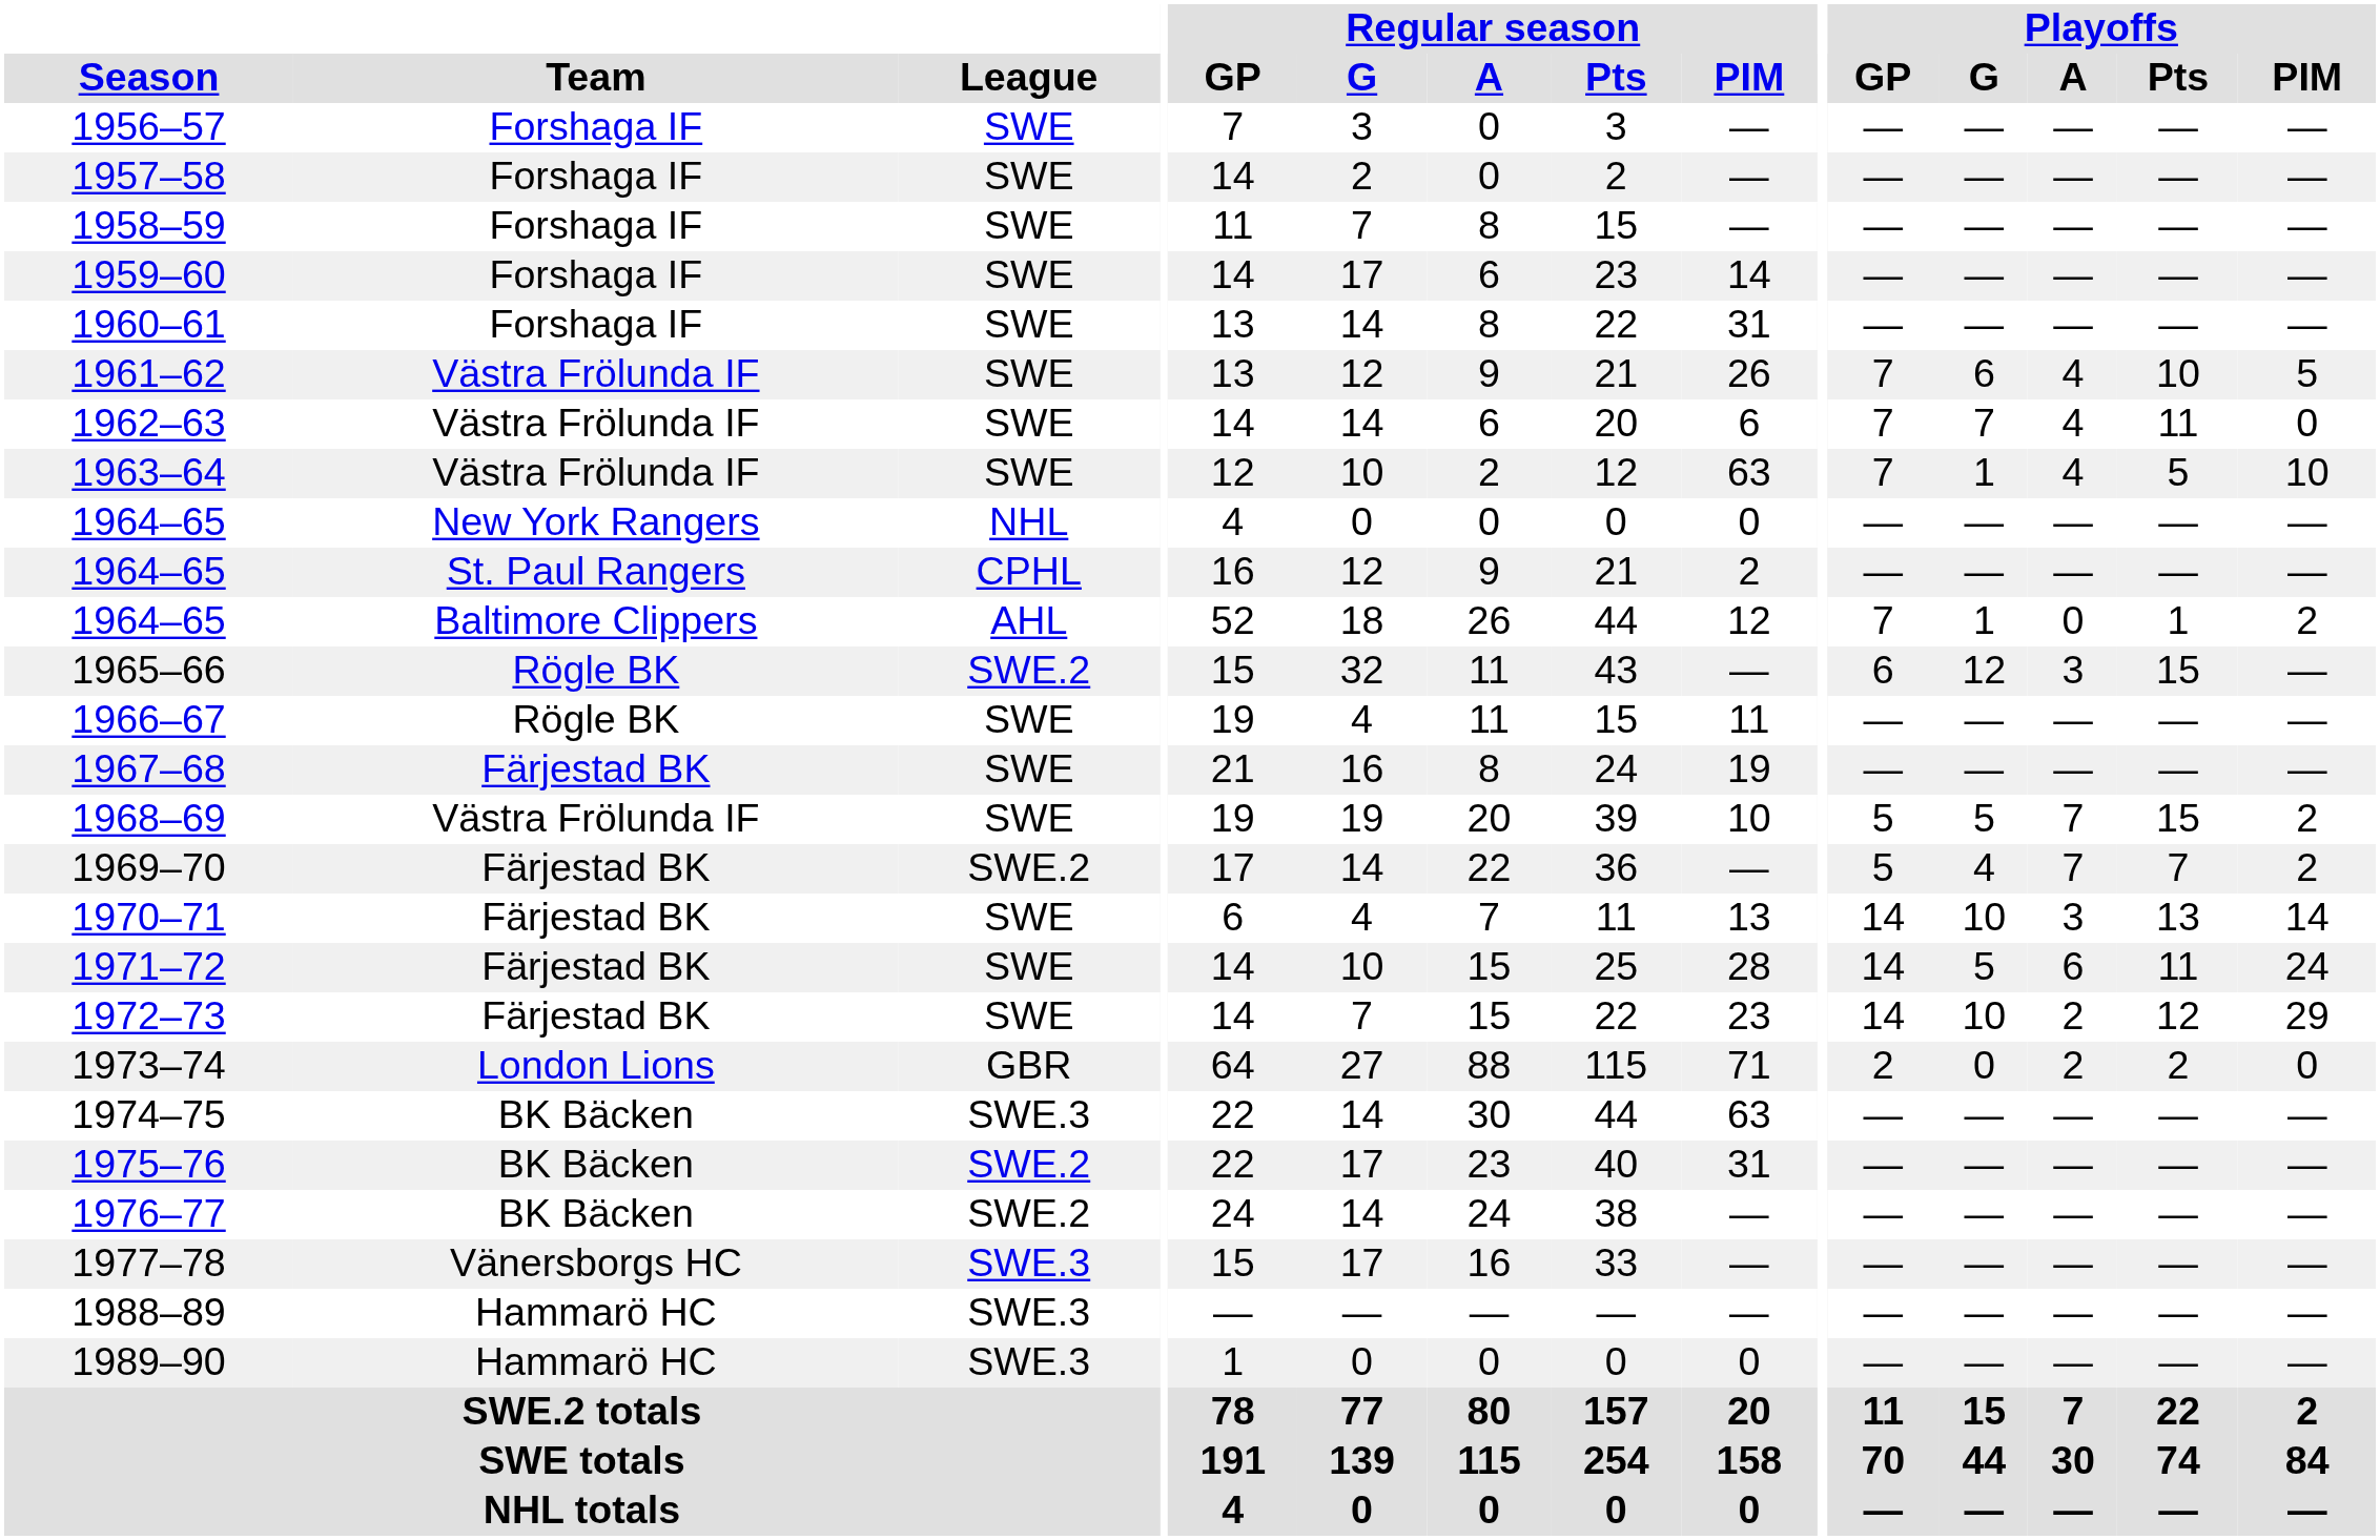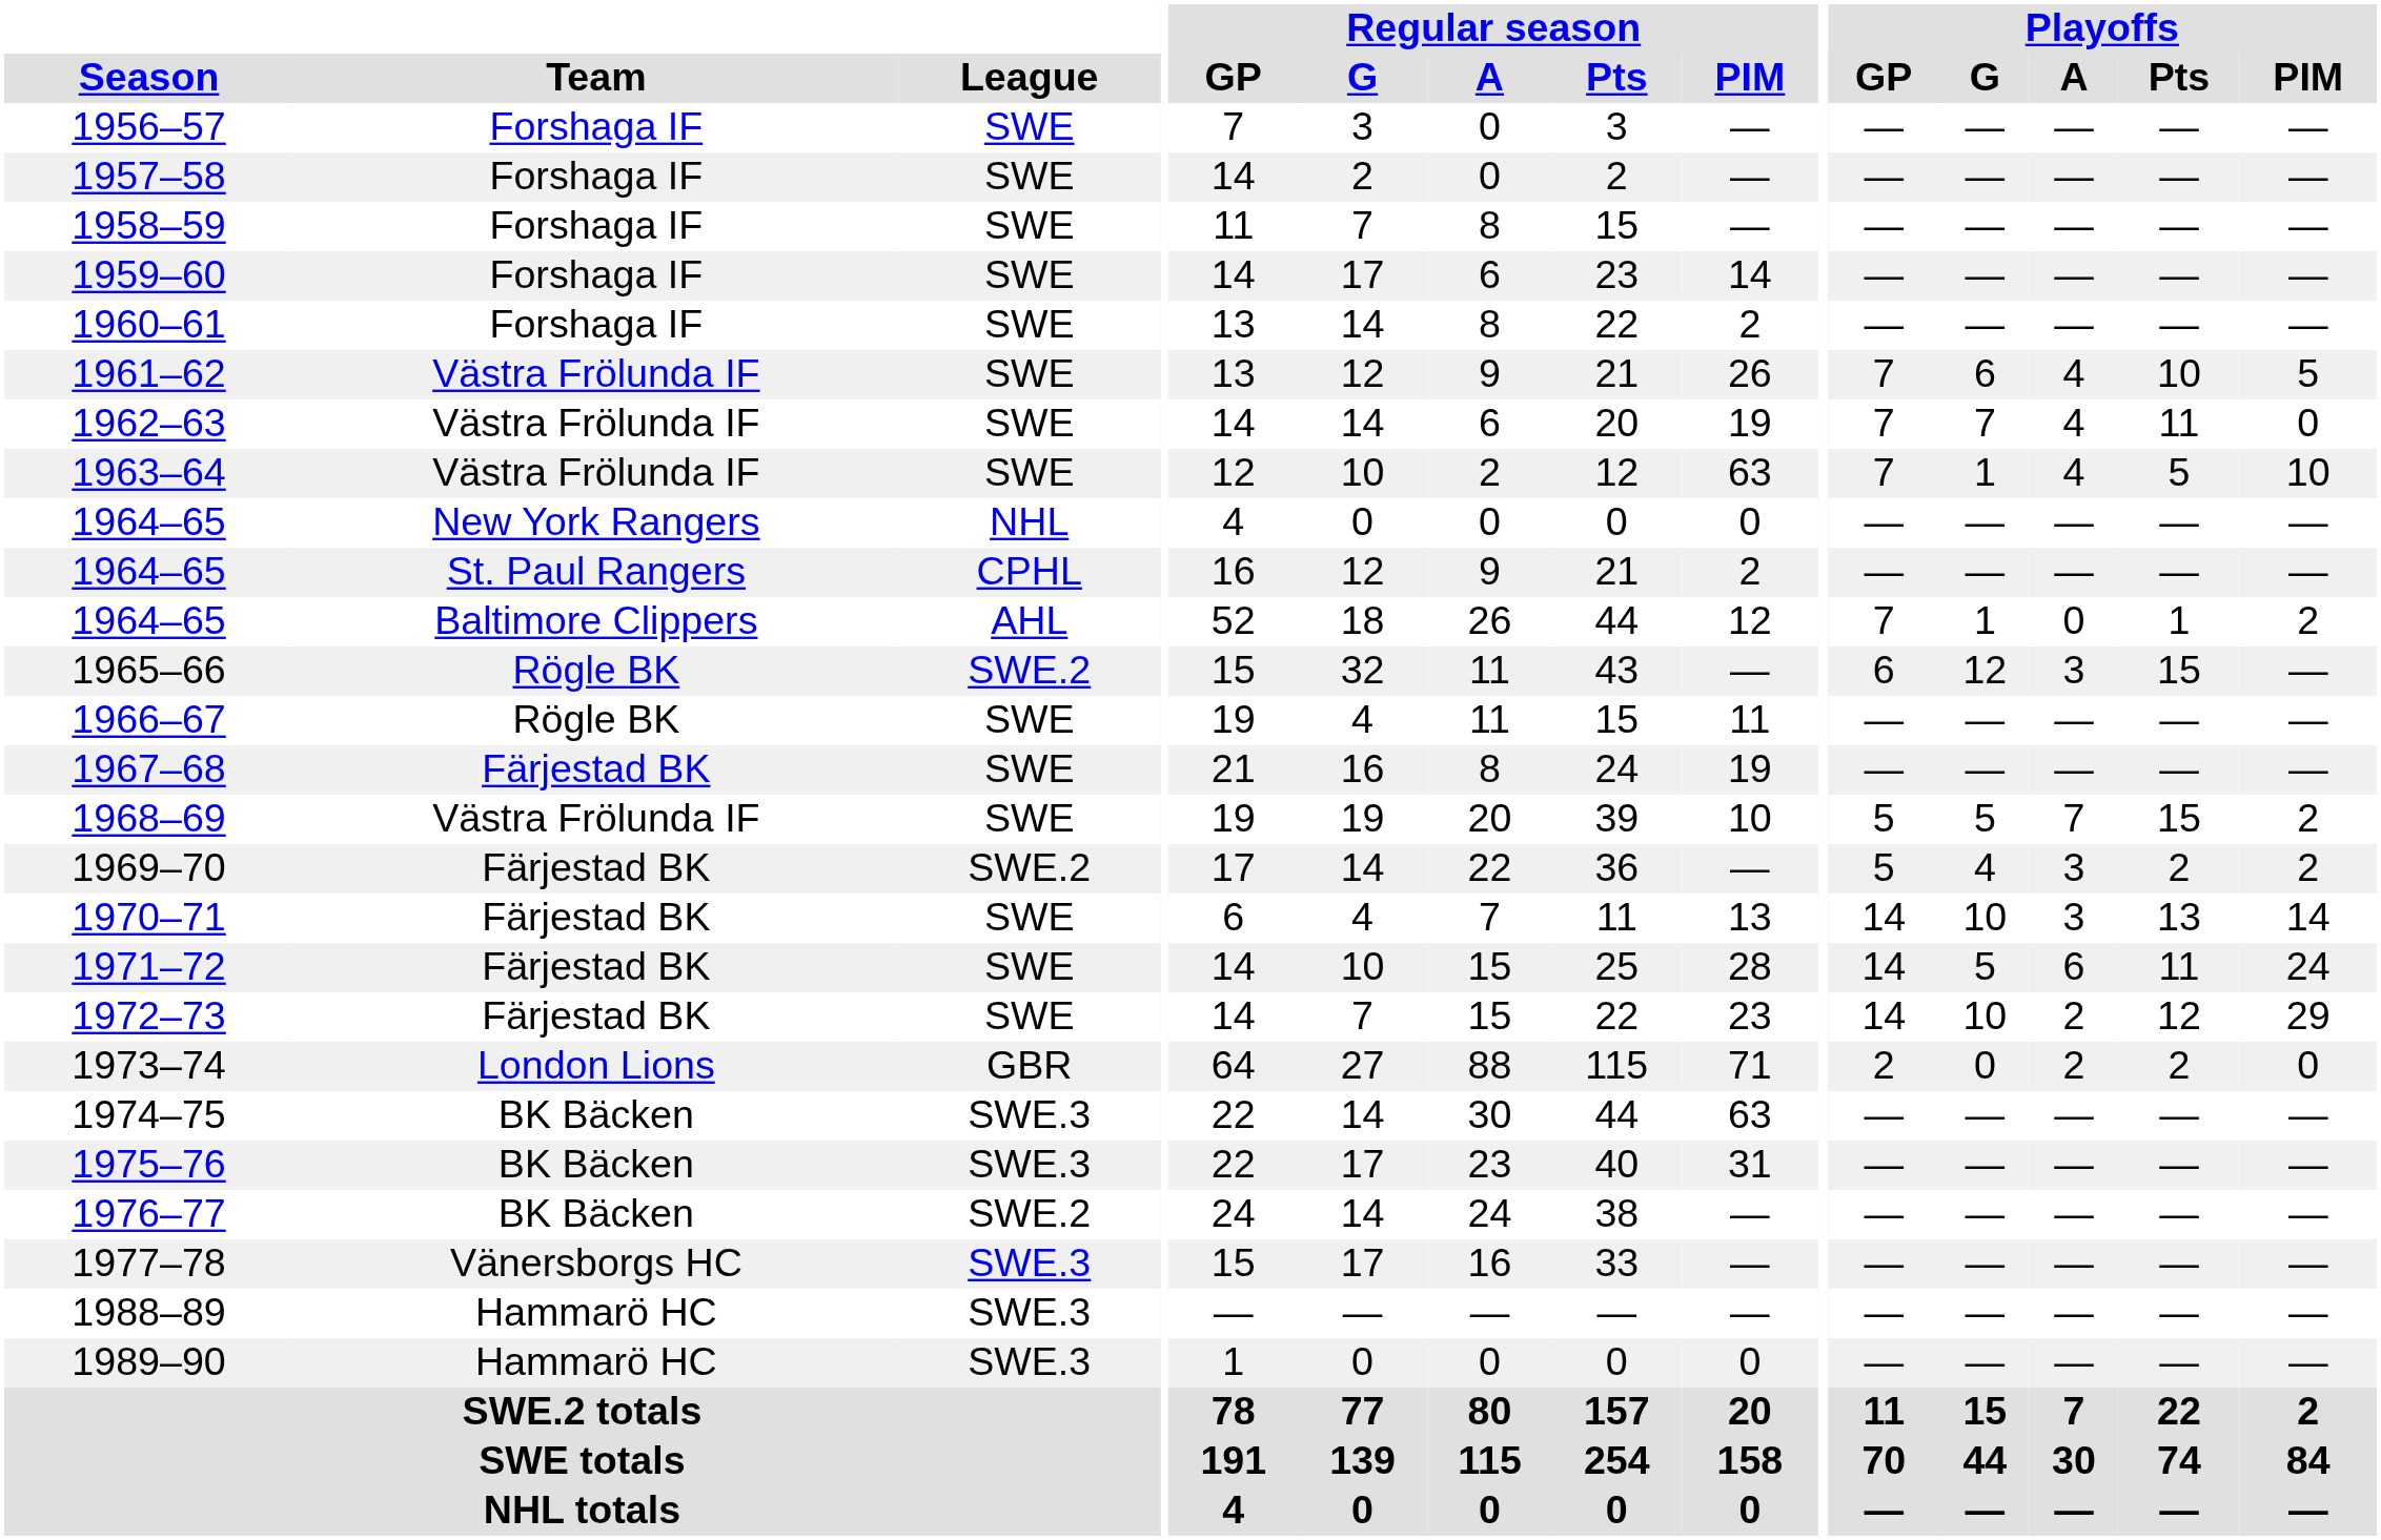1960–61 | Regular season / PIM: 31 -> 2
1962–63 | Regular season / PIM: 6 -> 19
1969–70 | Playoffs / A: 7 -> 3
1969–70 | Playoffs / Pts: 7 -> 2
1975–76 | League: SWE.2 -> SWE.3
